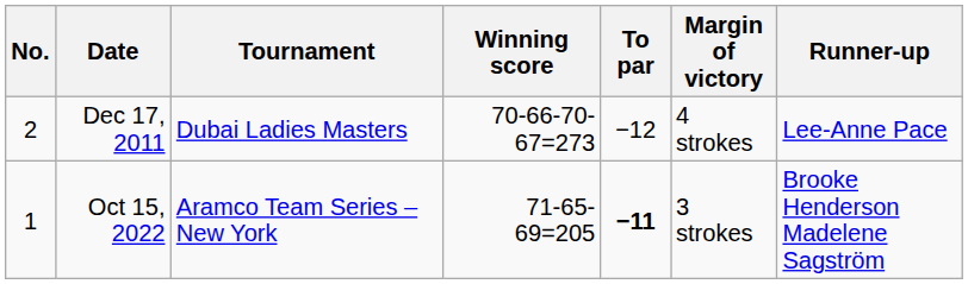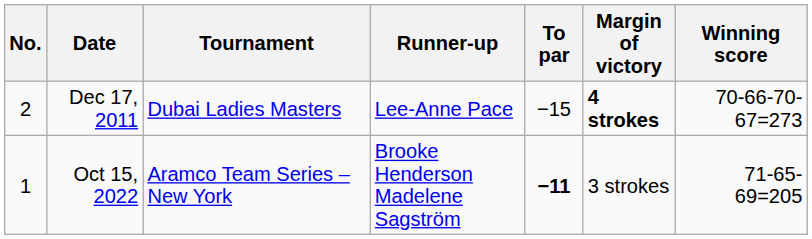columns swapped: Winning score <-> Runner-up
Dec 17, 2011 | To par: −12 -> −15
Dec 17, 2011 | Margin of victory: normal -> bold
